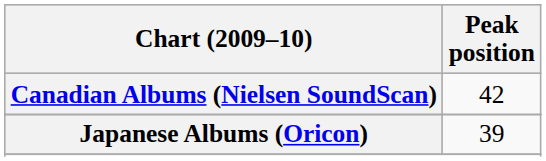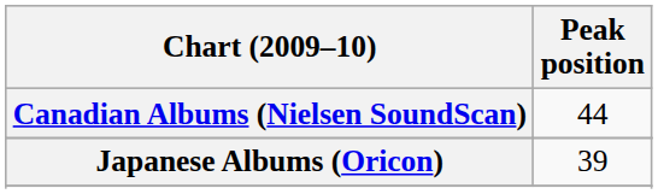Canadian Albums (Nielsen SoundScan) | Peak position: 42 -> 44
